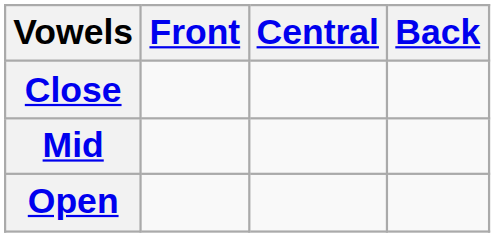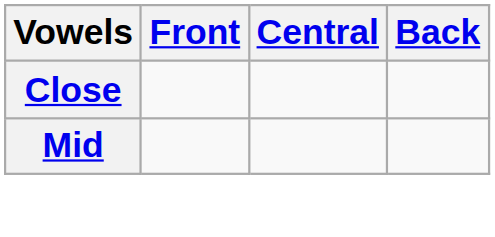- row: Open
